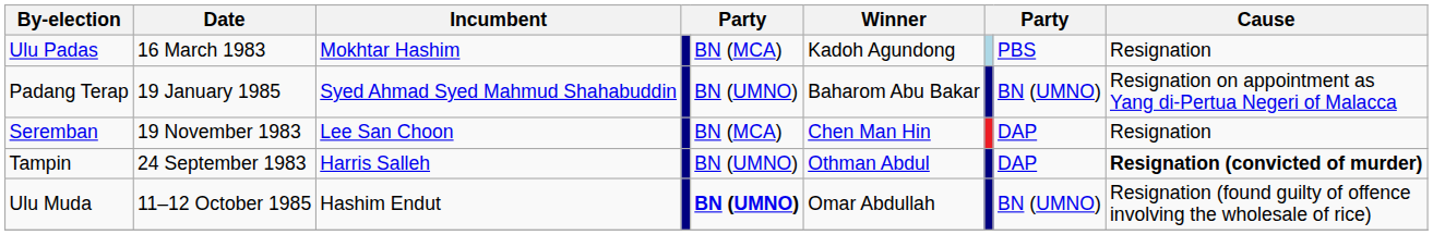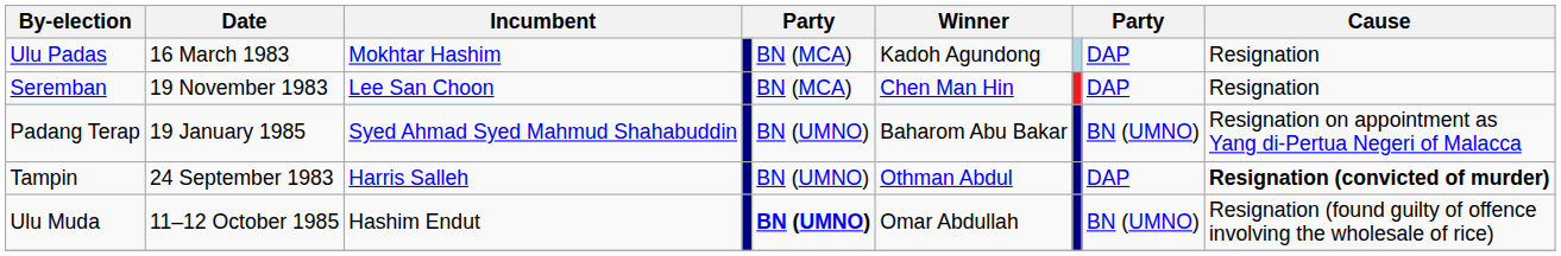Ulu Padas | column 8: PBS -> DAP
rows swapped: Padang Terap <-> Seremban
